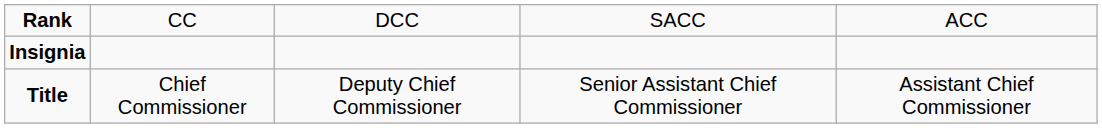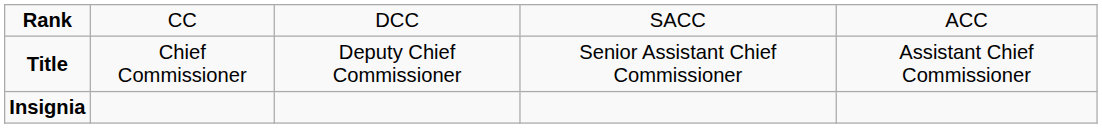rows swapped: Insignia <-> Title
